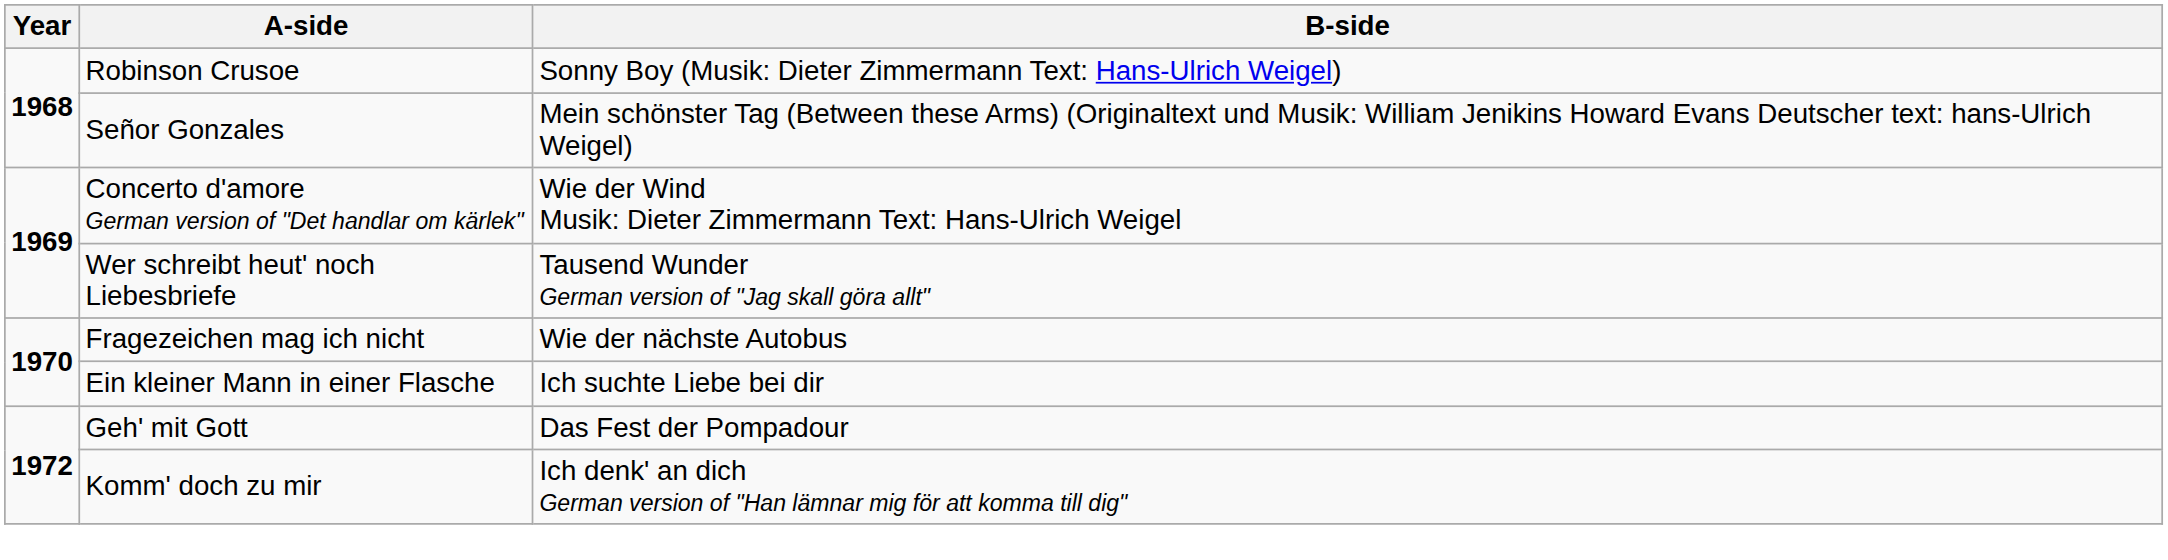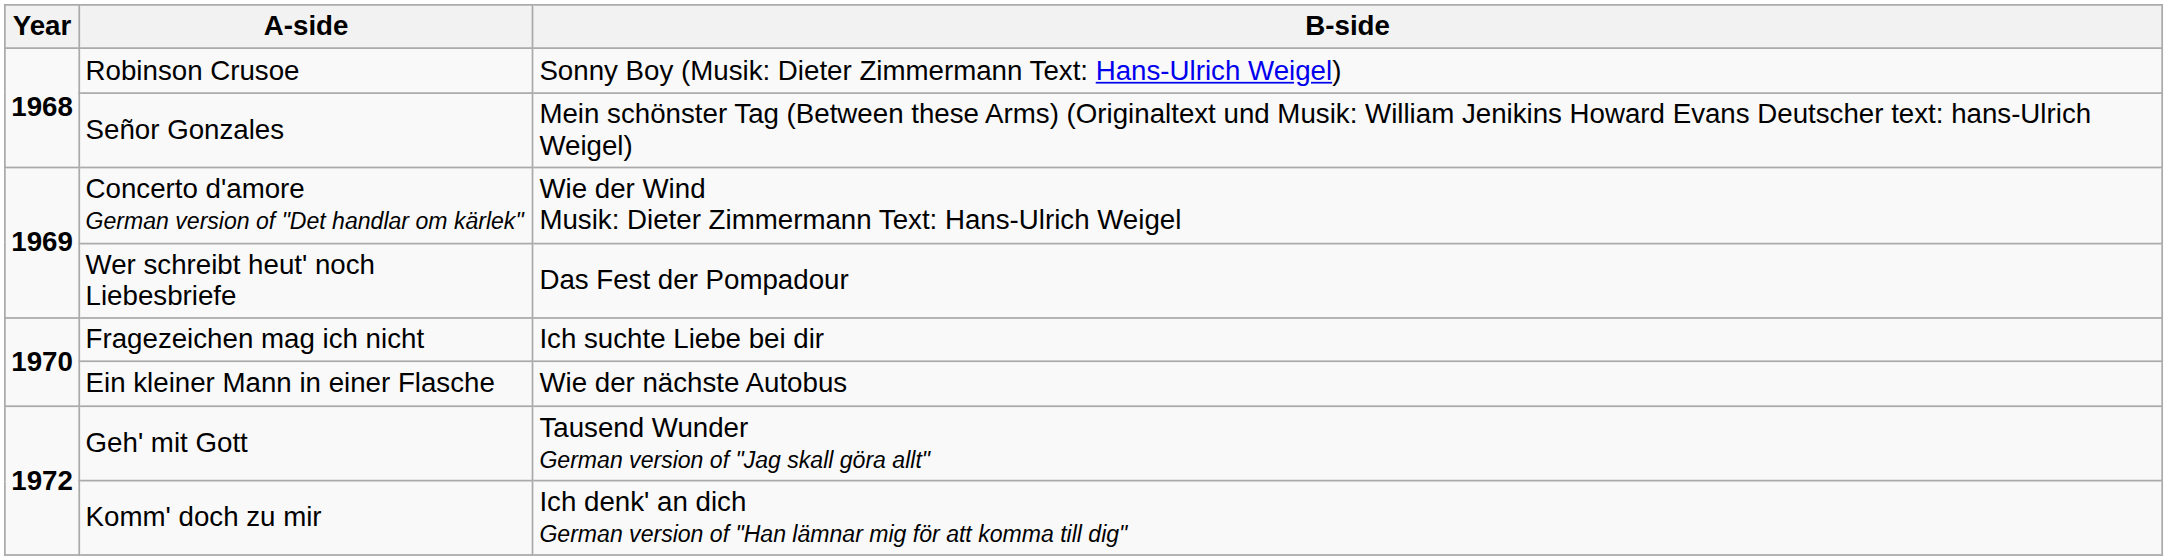Wer schreibt heut' noch Liebesbriefe | B-side: Tausend Wunder German version of "Jag skall göra allt" -> Das Fest der Pompadour
Fragezeichen mag ich nicht | B-side: Wie der nächste Autobus -> Ich suchte Liebe bei dir
Ein kleiner Mann in einer Flasche | B-side: Ich suchte Liebe bei dir -> Wie der nächste Autobus
Geh' mit Gott | B-side: Das Fest der Pompadour -> Tausend Wunder German version of "Jag skall göra allt"
